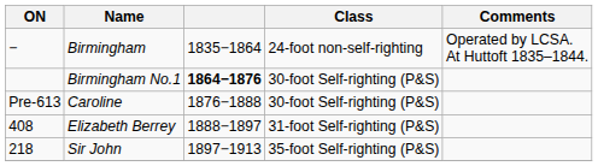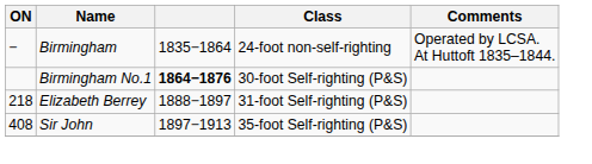- row: Pre-613 | Caroline | 1876−1888 | 30-foot Self-righting (P&S)
Elizabeth Berrey | ON: 408 -> 218
Sir John | ON: 218 -> 408
